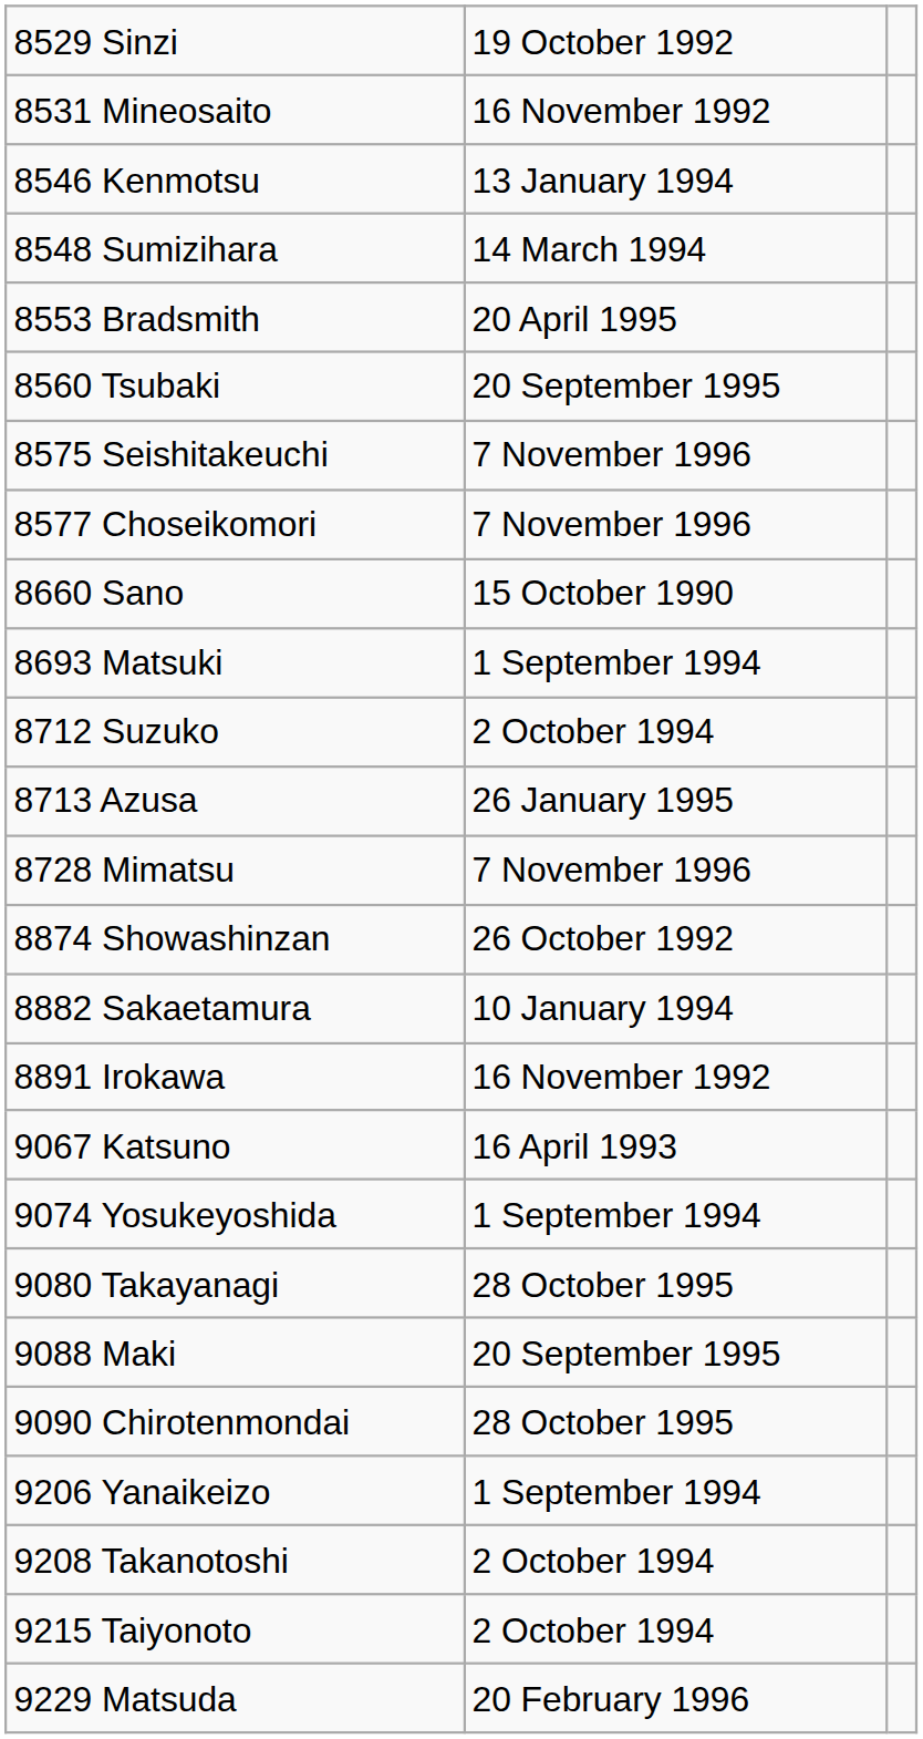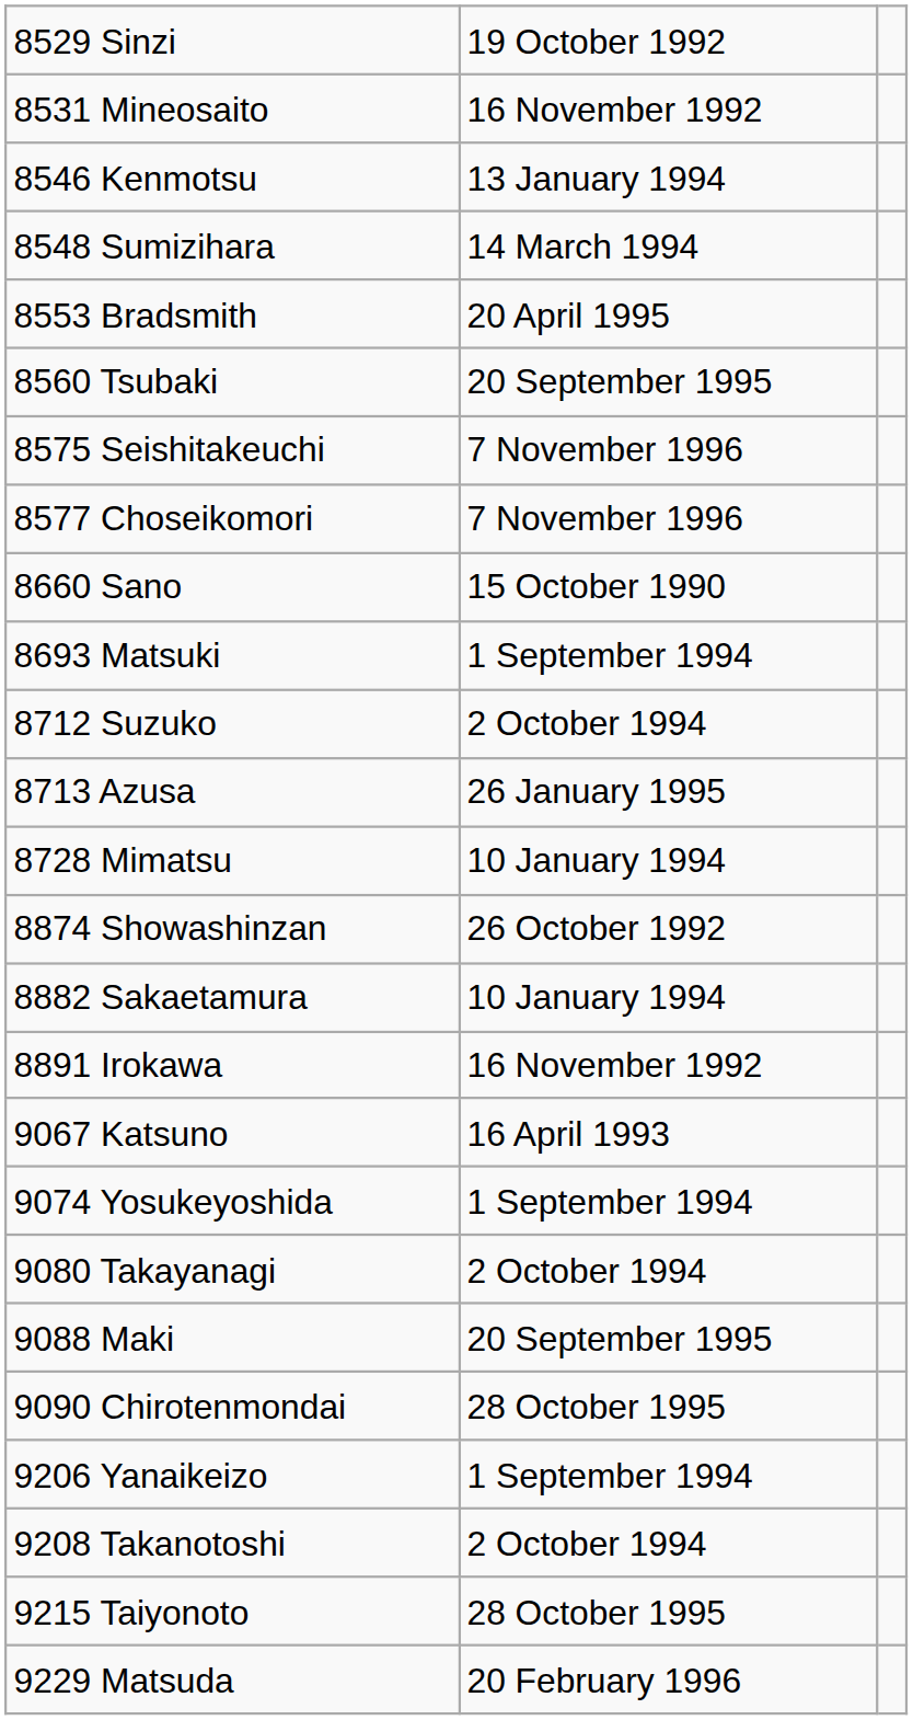8728 Mimatsu | column 2: 7 November 1996 -> 10 January 1994
9080 Takayanagi | column 2: 28 October 1995 -> 2 October 1994
9215 Taiyonoto | column 2: 2 October 1994 -> 28 October 1995
